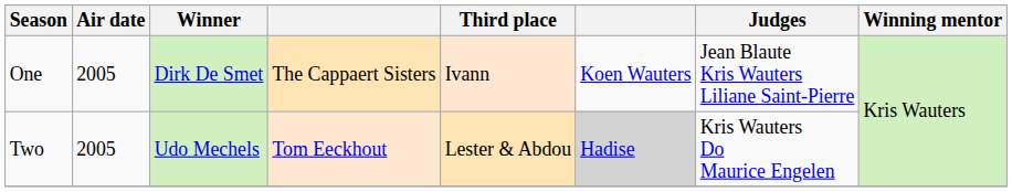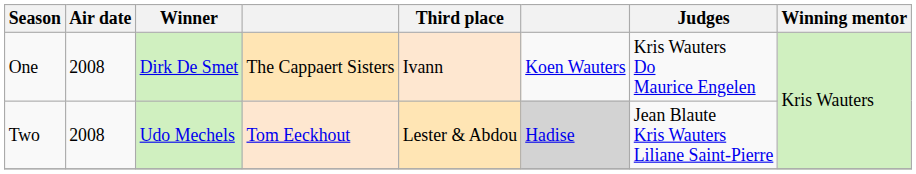One | Air date: 2005 -> 2008
One | Judges: Jean Blaute Kris Wauters Liliane Saint-Pierre -> Kris Wauters Do Maurice Engelen
Two | Air date: 2005 -> 2008
Two | Judges: Kris Wauters Do Maurice Engelen -> Jean Blaute Kris Wauters Liliane Saint-Pierre
